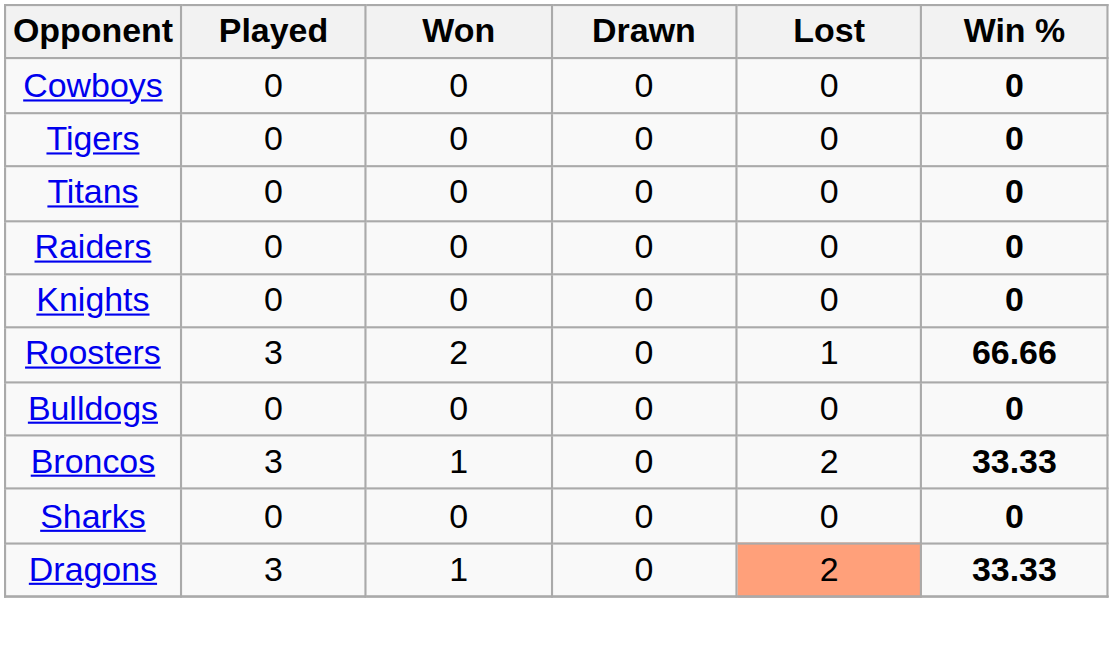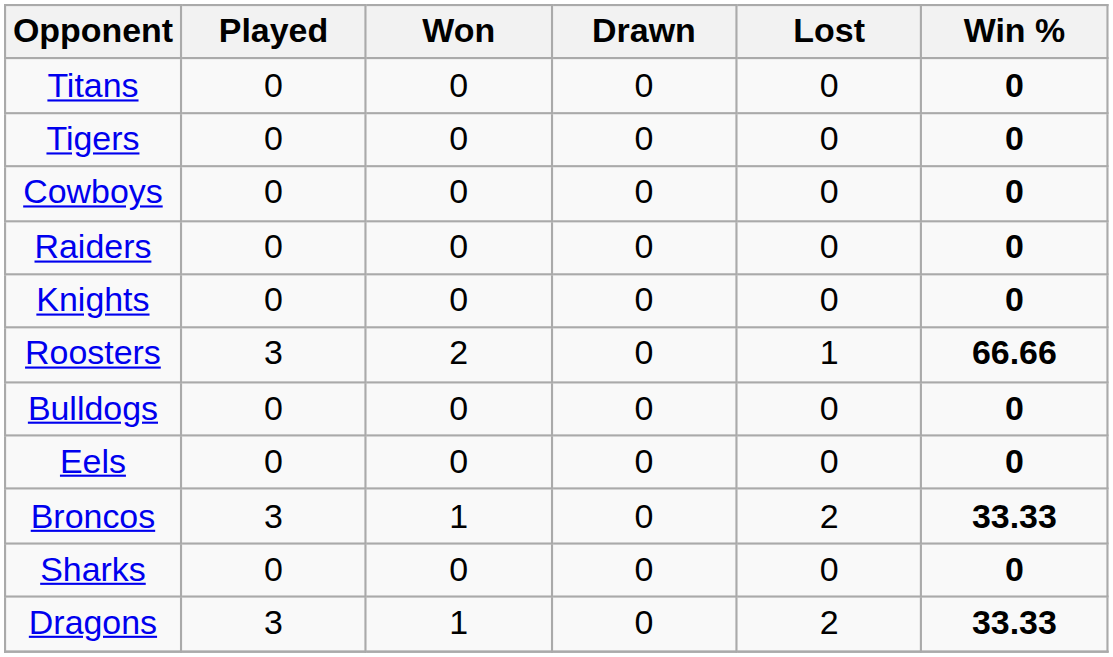rows swapped: Titans <-> Cowboys
+ row: Eels | 0 | 0 | 0 | 0 | 0
Dragons | Lost: lightsalmon background -> no background
